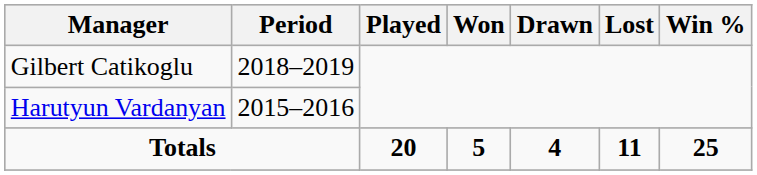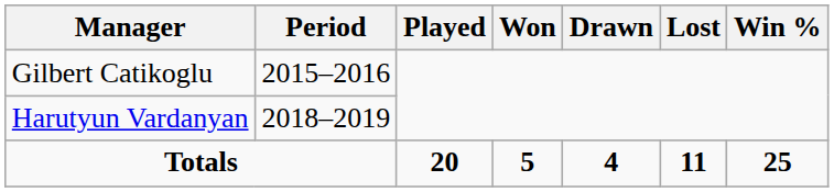Gilbert Catikoglu | Period: 2018–2019 -> 2015–2016
Harutyun Vardanyan | Period: 2015–2016 -> 2018–2019
